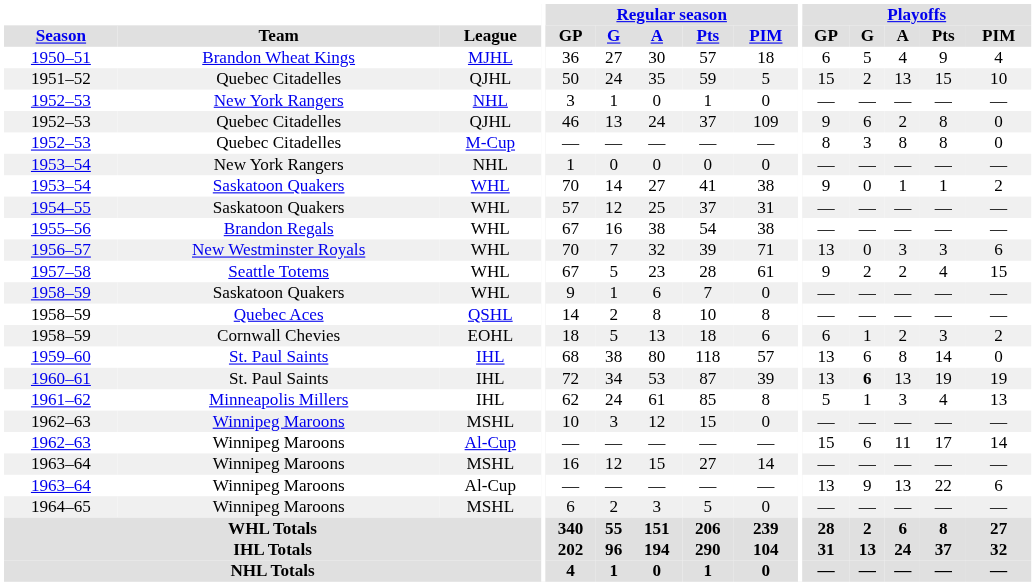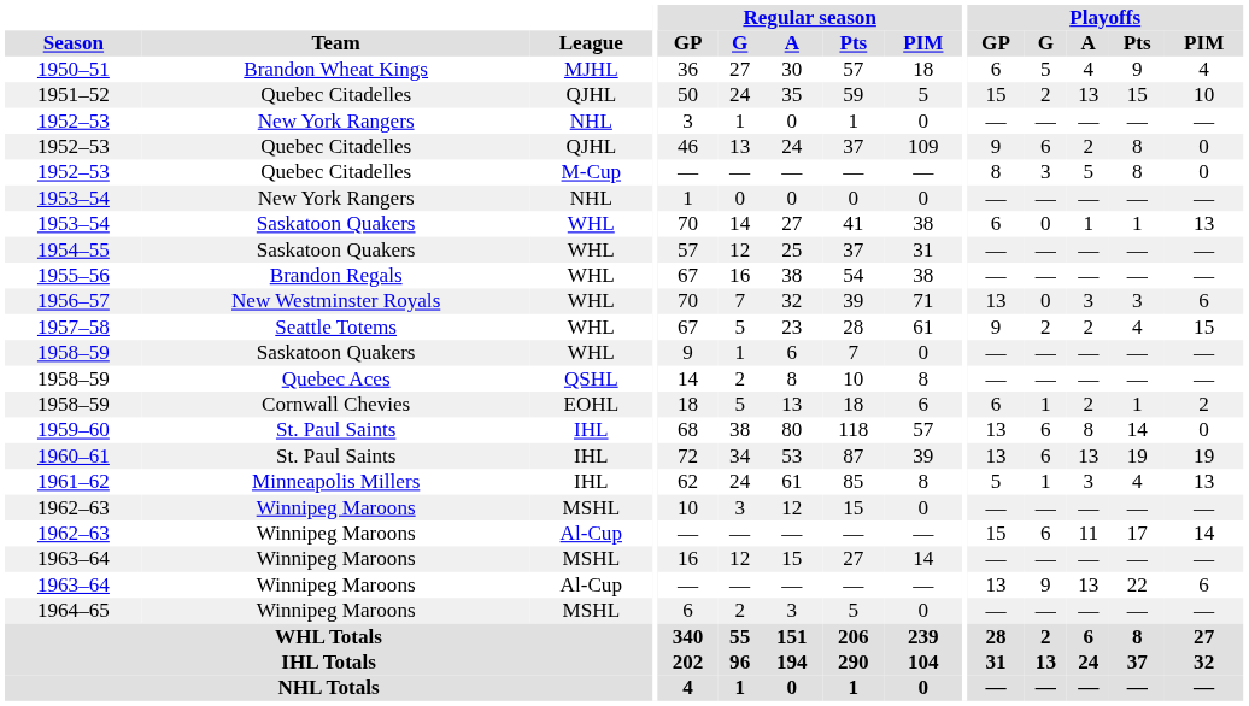1952–53 / M-Cup | Playoffs / A: 8 -> 5
1953–54 / WHL | Playoffs / GP: 9 -> 6
1953–54 / WHL | Playoffs / PIM: 2 -> 13
1958–59 / EOHL | Playoffs / Pts: 3 -> 1
1960–61 | Playoffs / G: bold -> normal
